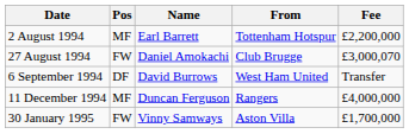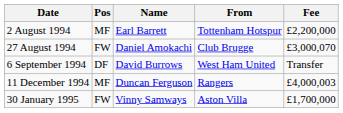11 December 1994 | Fee: £4,000,000 -> £4,000,003
